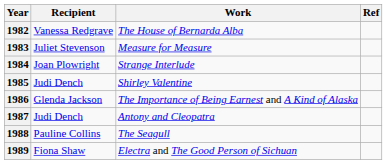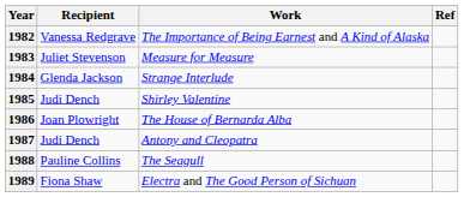1982 | Work: The House of Bernarda Alba -> The Importance of Being Earnest and A Kind of Alaska
1984 | Recipient: Joan Plowright -> Glenda Jackson
1986 | Recipient: Glenda Jackson -> Joan Plowright
1986 | Work: The Importance of Being Earnest and A Kind of Alaska -> The House of Bernarda Alba
